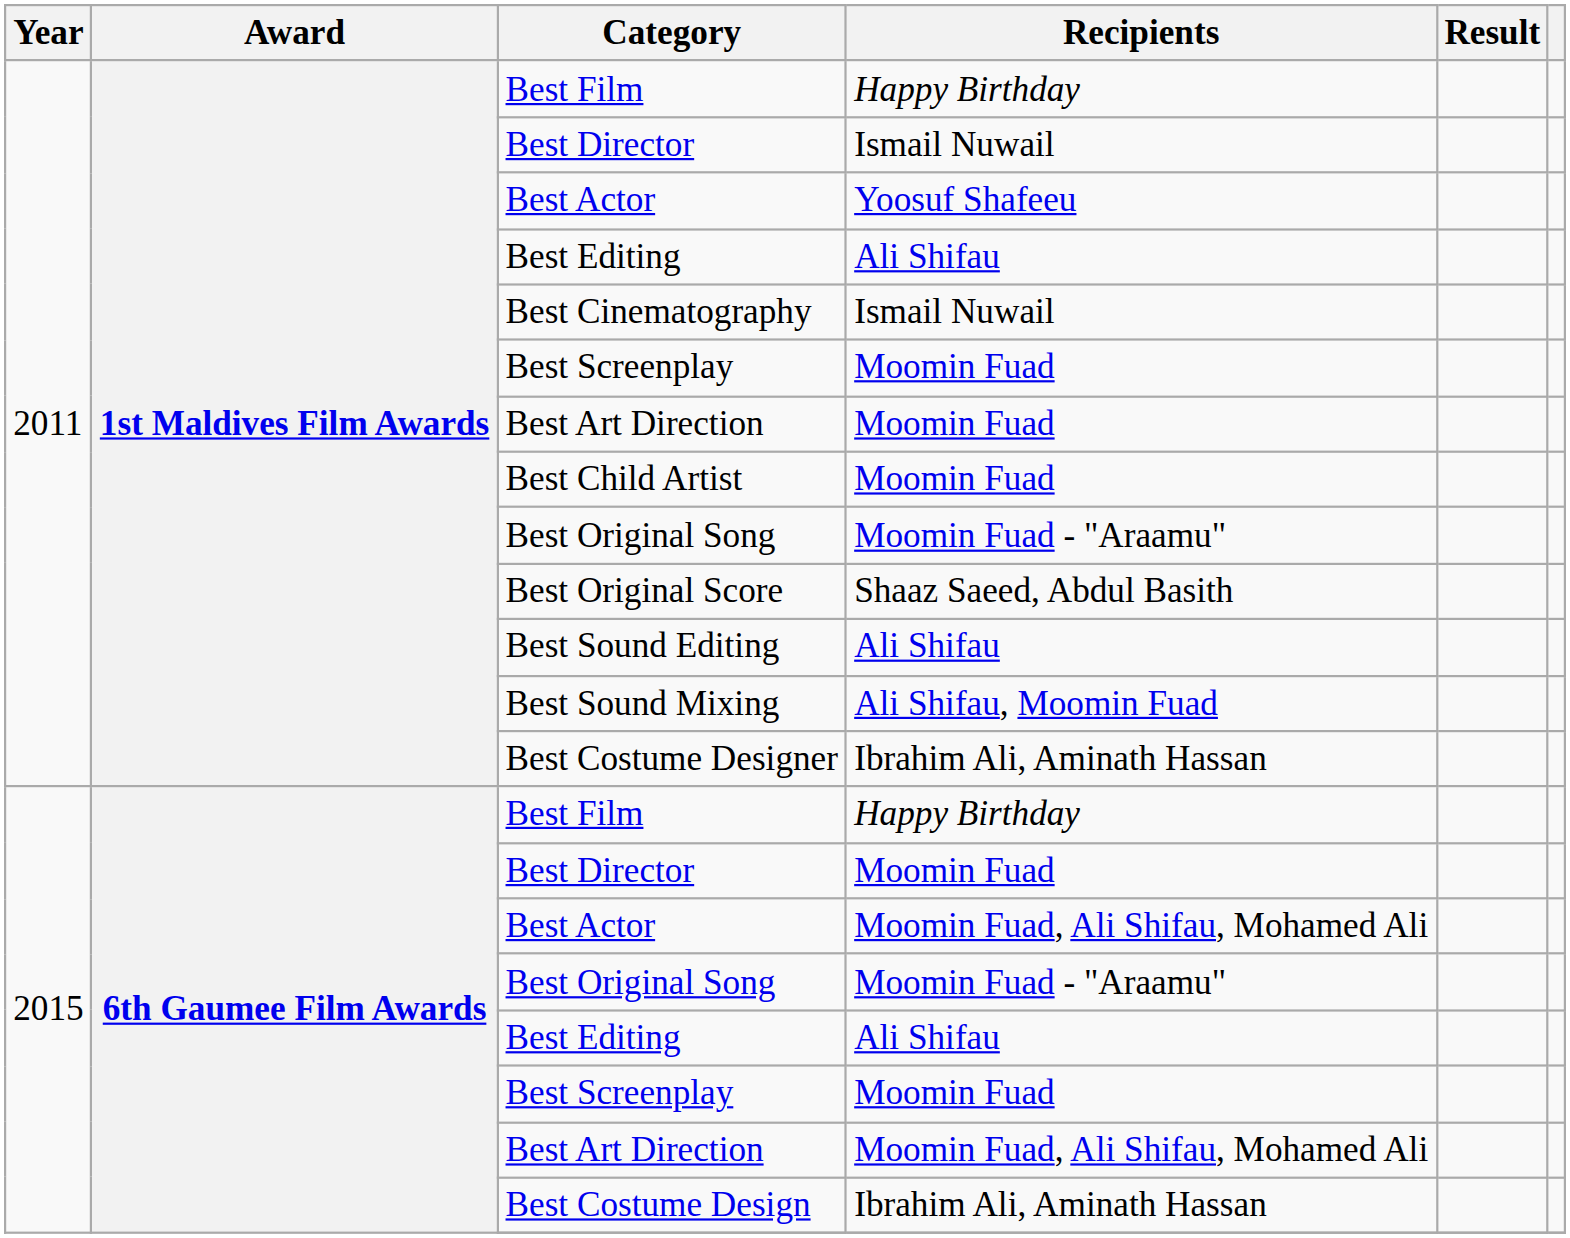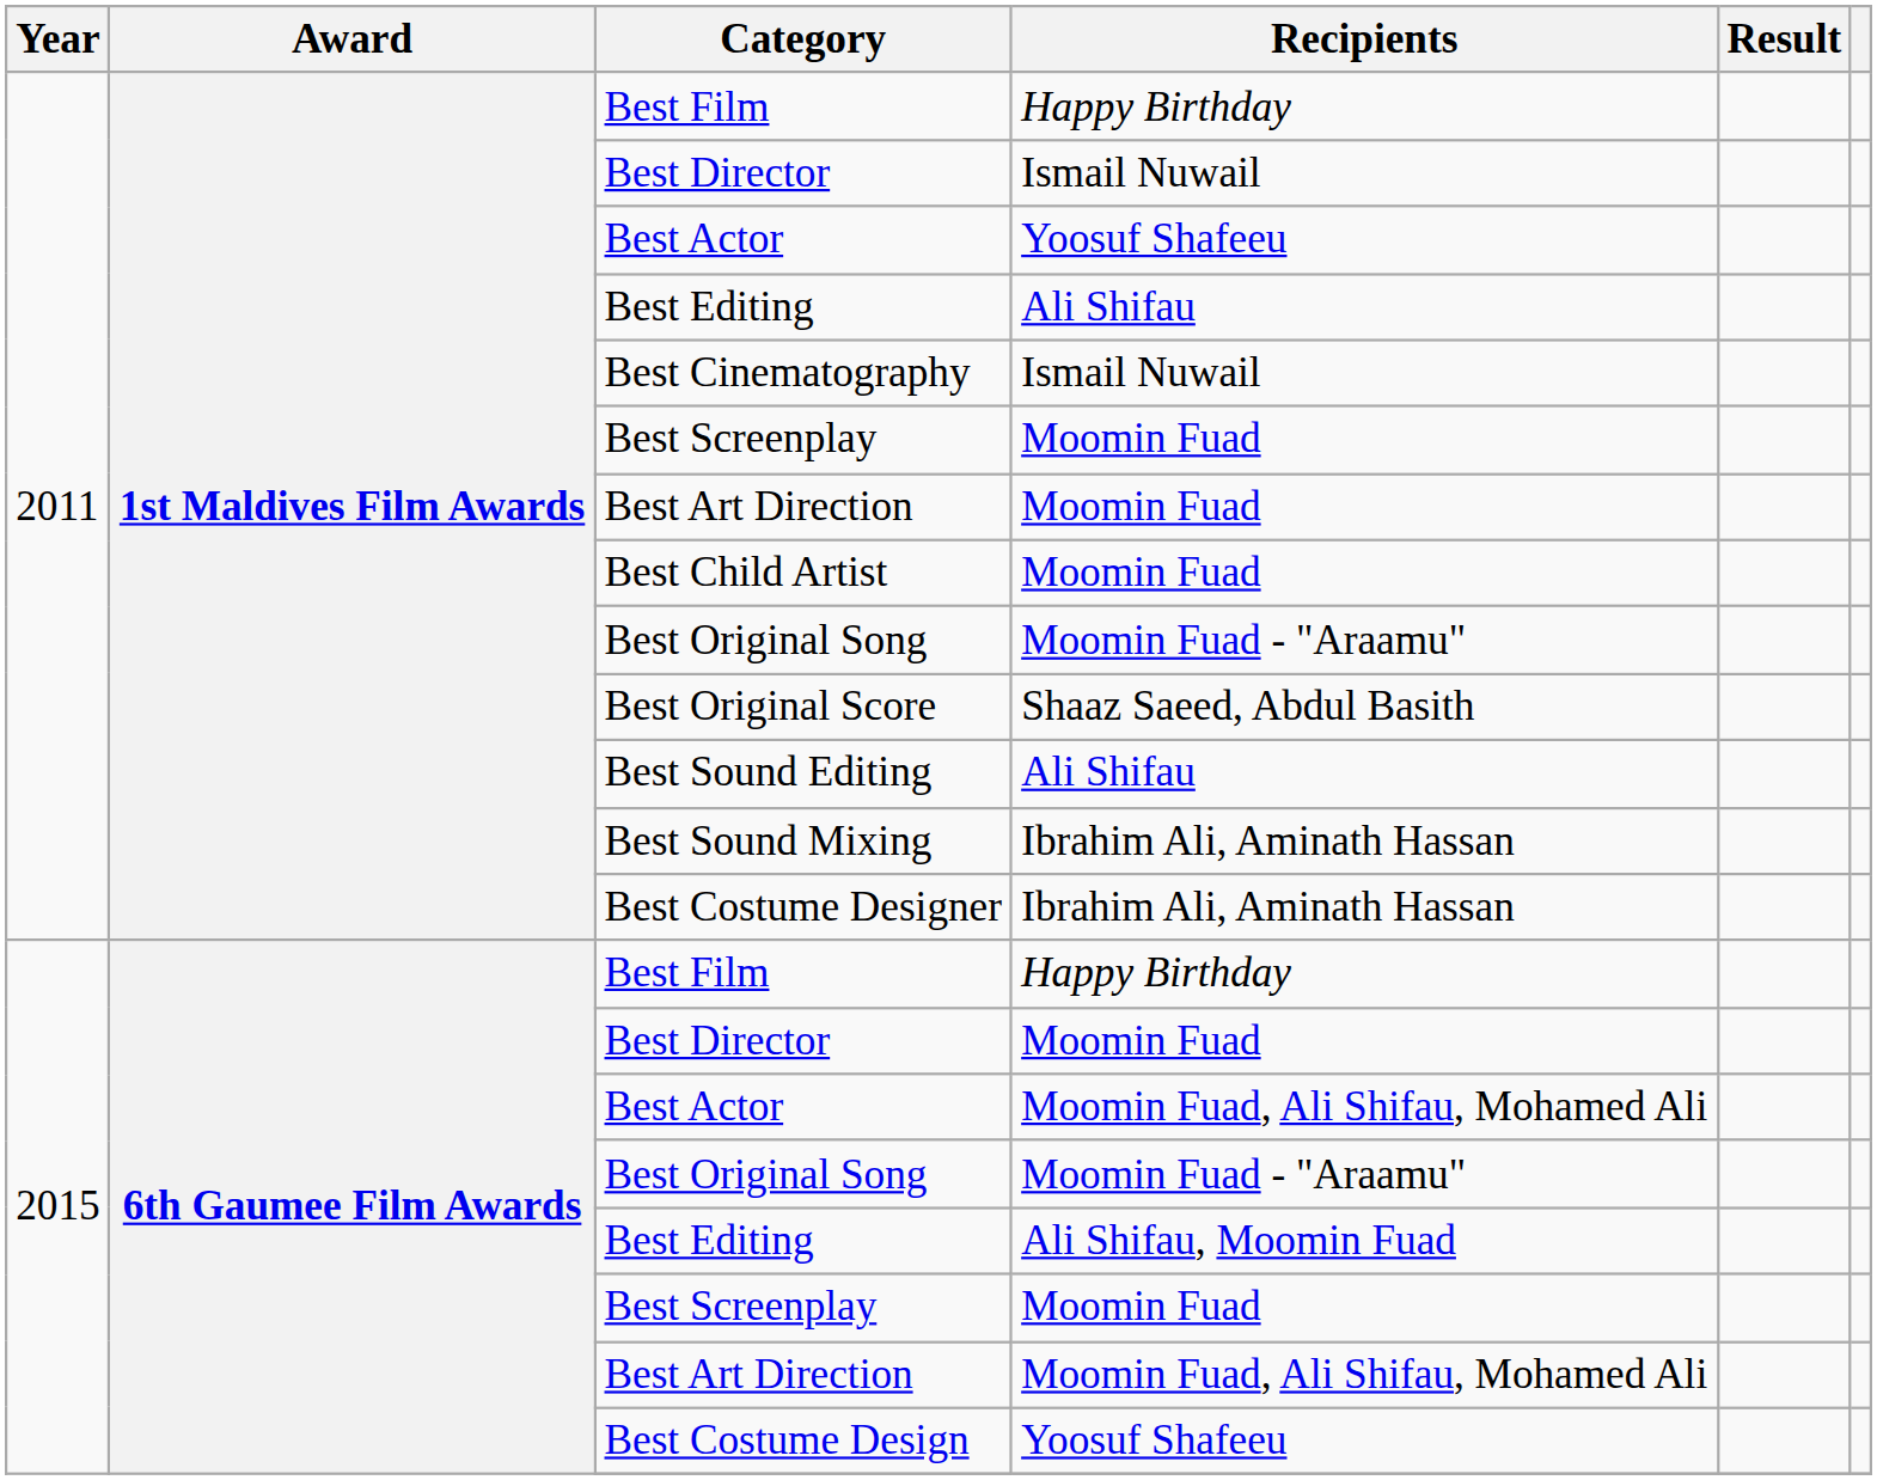Best Sound Mixing | Recipients: Ali Shifau, Moomin Fuad -> Ibrahim Ali, Aminath Hassan
2015 / Best Editing | Recipients: Ali Shifau -> Ali Shifau, Moomin Fuad
Best Costume Design | Recipients: Ibrahim Ali, Aminath Hassan -> Yoosuf Shafeeu
